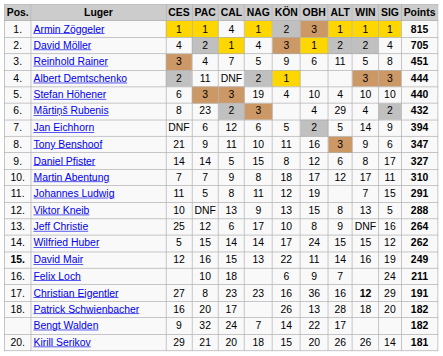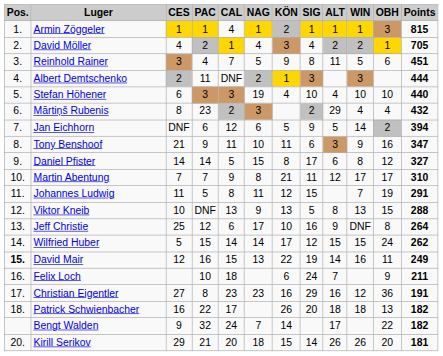columns swapped: OBH <-> SIG
Martin Abentung | KÖN: 18 -> 21
Christian Eigentler | WIN: bold -> normal
Patrick Schwienbacher | PAC: 20 -> 22
Patrick Schwienbacher | ALT: 28 -> 18
